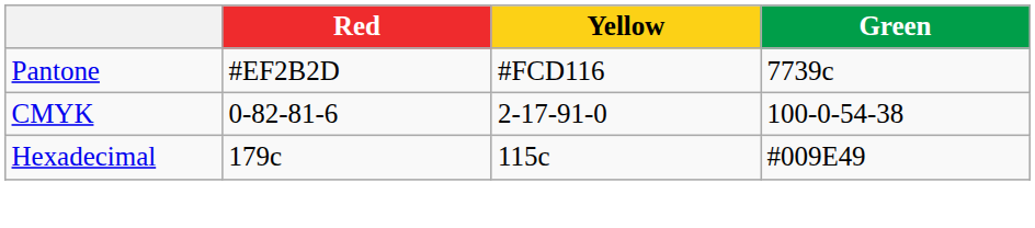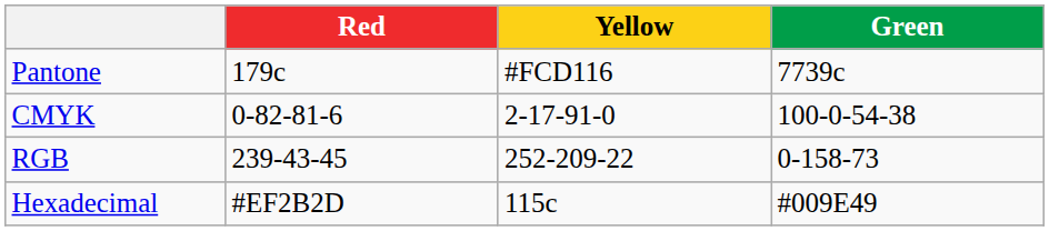Pantone | Red: #EF2B2D -> 179c
+ row: RGB | 239-43-45 | 252-209-22 | 0-158-73
Hexadecimal | Red: 179c -> #EF2B2D
